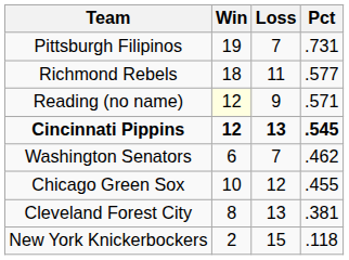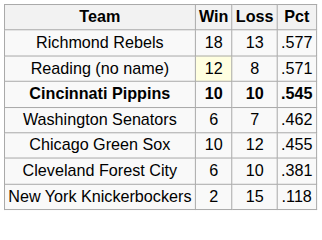- row: Pittsburgh Filipinos | 19 | 7 | .731
Richmond Rebels | Loss: 11 -> 13
Reading (no name) | Loss: 9 -> 8
Cincinnati Pippins | Win: 12 -> 10
Cincinnati Pippins | Loss: 13 -> 10
Cleveland Forest City | Win: 8 -> 6
Cleveland Forest City | Loss: 13 -> 10
